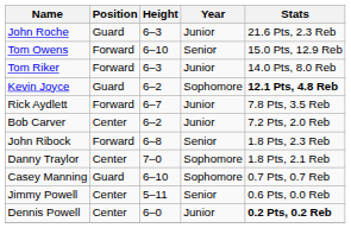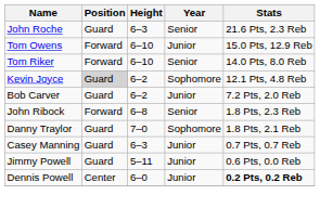John Roche | Year: Junior -> Senior
Tom Owens | Year: Senior -> Junior
Tom Riker | Height: 6–3 -> 6–10
Tom Riker | Year: Junior -> Senior
Kevin Joyce | Position: no background -> lightgrey background
Kevin Joyce | Stats: bold -> normal
- row: Rick Aydlett | Forward | 6–7 | Junior | 7.8 Pts, 3.5 Reb
Bob Carver | Position: Center -> Guard
Danny Traylor | Position: Center -> Guard
Casey Manning | Height: 6–10 -> 6–3
Casey Manning | Year: Sophomore -> Junior
Jimmy Powell | Position: Center -> Guard
Jimmy Powell | Year: Senior -> Junior
